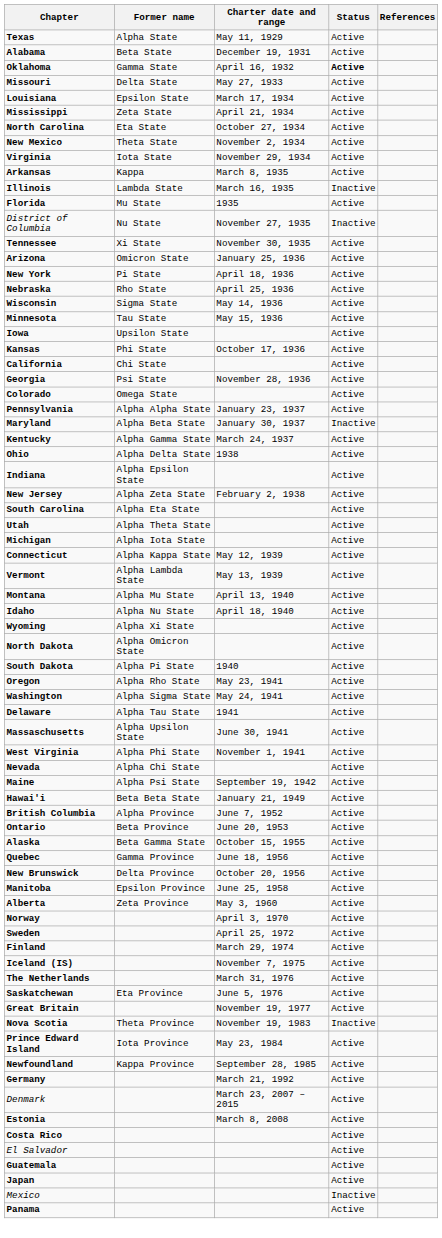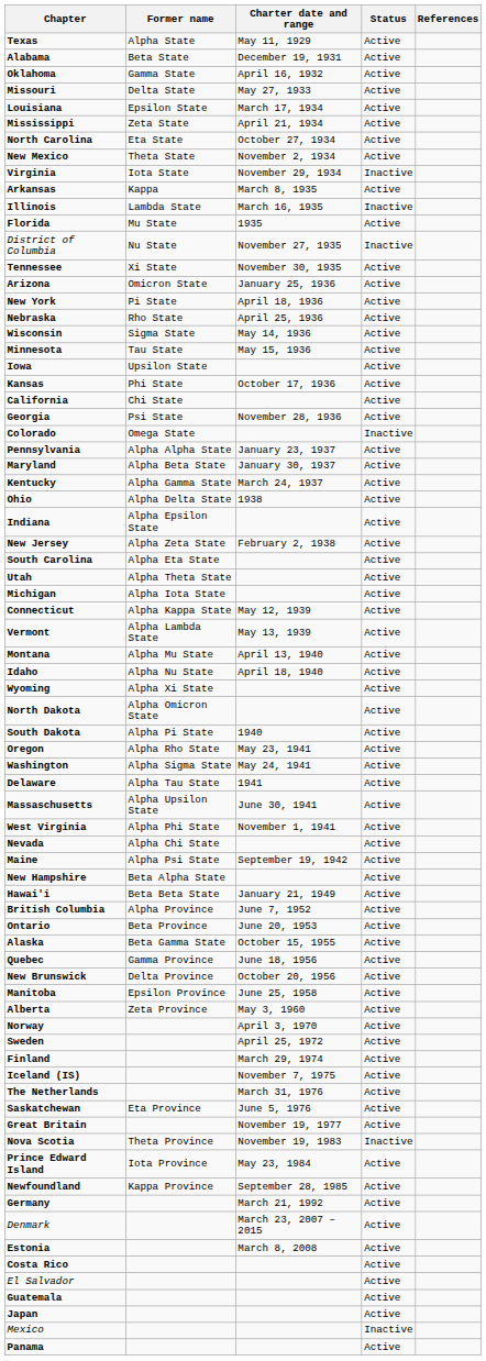Oklahoma | Status: bold -> normal
Virginia | Status: Active -> Inactive
Colorado | Status: Active -> Inactive
Maryland | Status: Inactive -> Active
+ row: New Hampshire | Beta Alpha State | Active
